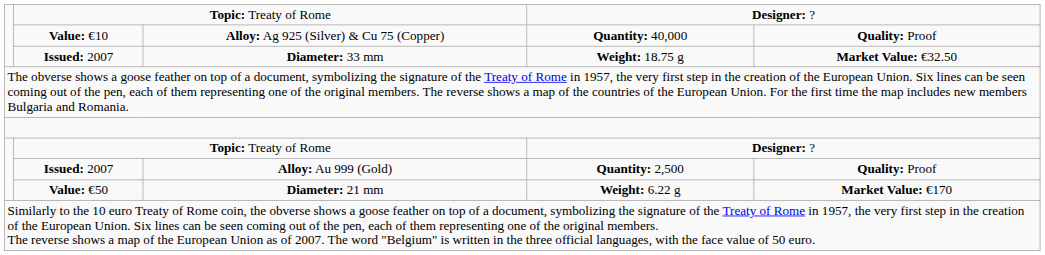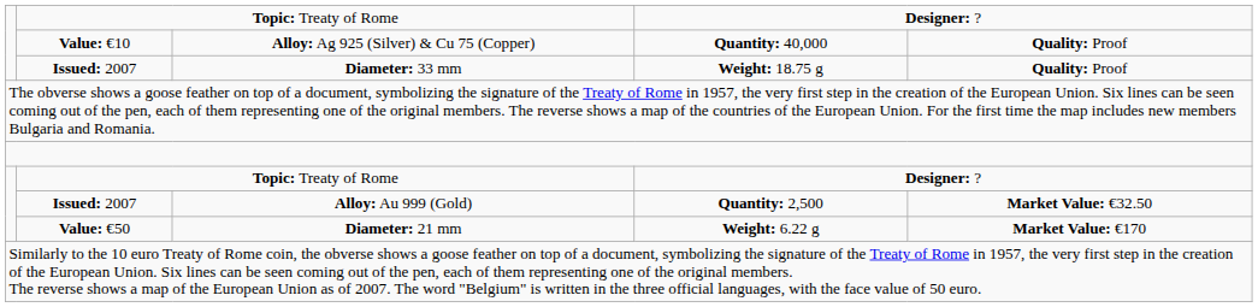Diameter: 33 mm | column 5: Market Value: €32.50 -> Quality: Proof
Alloy: Au 999 (Gold) | column 5: Quality: Proof -> Market Value: €32.50
